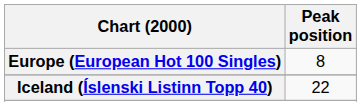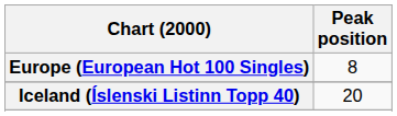Iceland (Íslenski Listinn Topp 40) | Peak position: 22 -> 20
